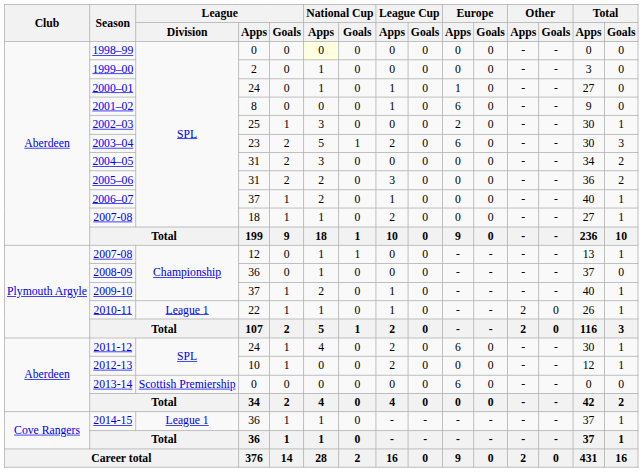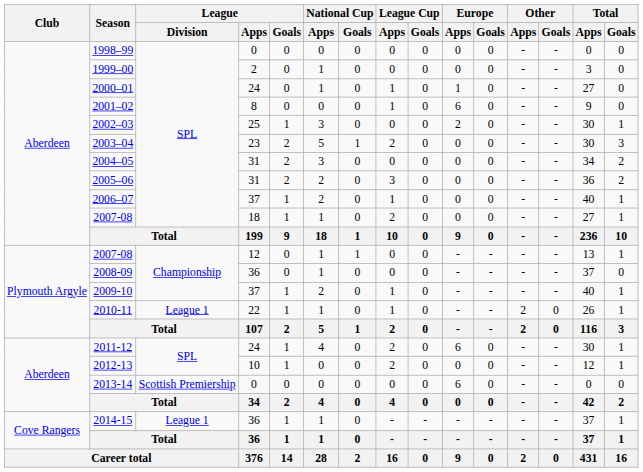1998–99 | National Cup / Apps: lightyellow background -> no background
2003–04 | Europe / Apps: 6 -> 0
